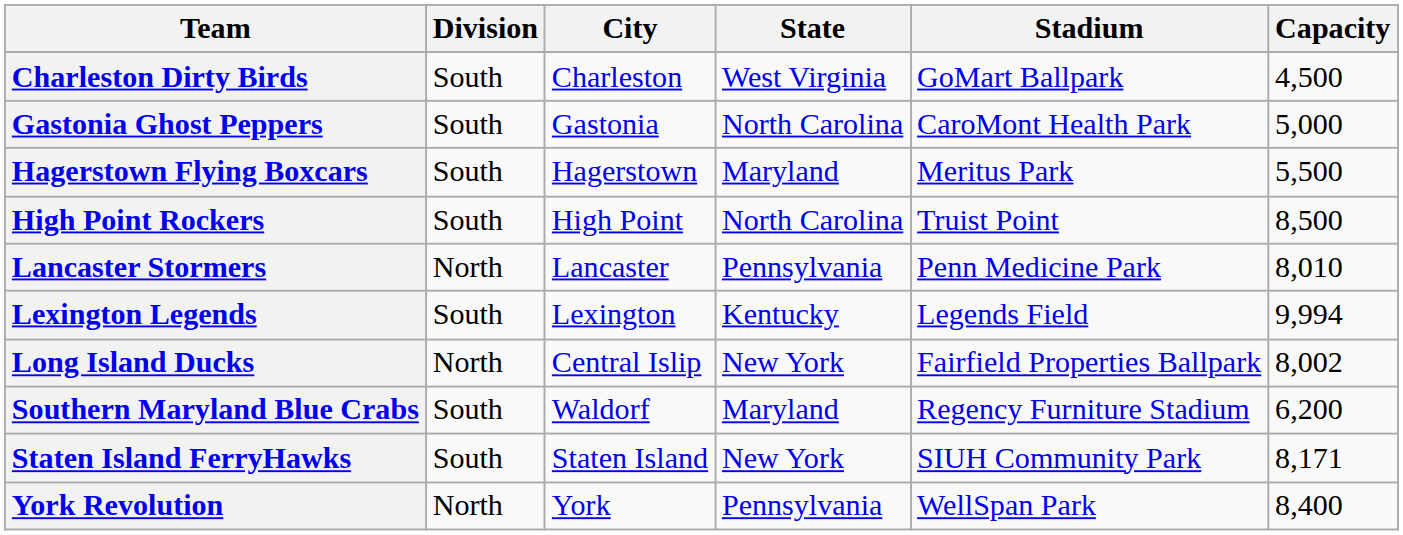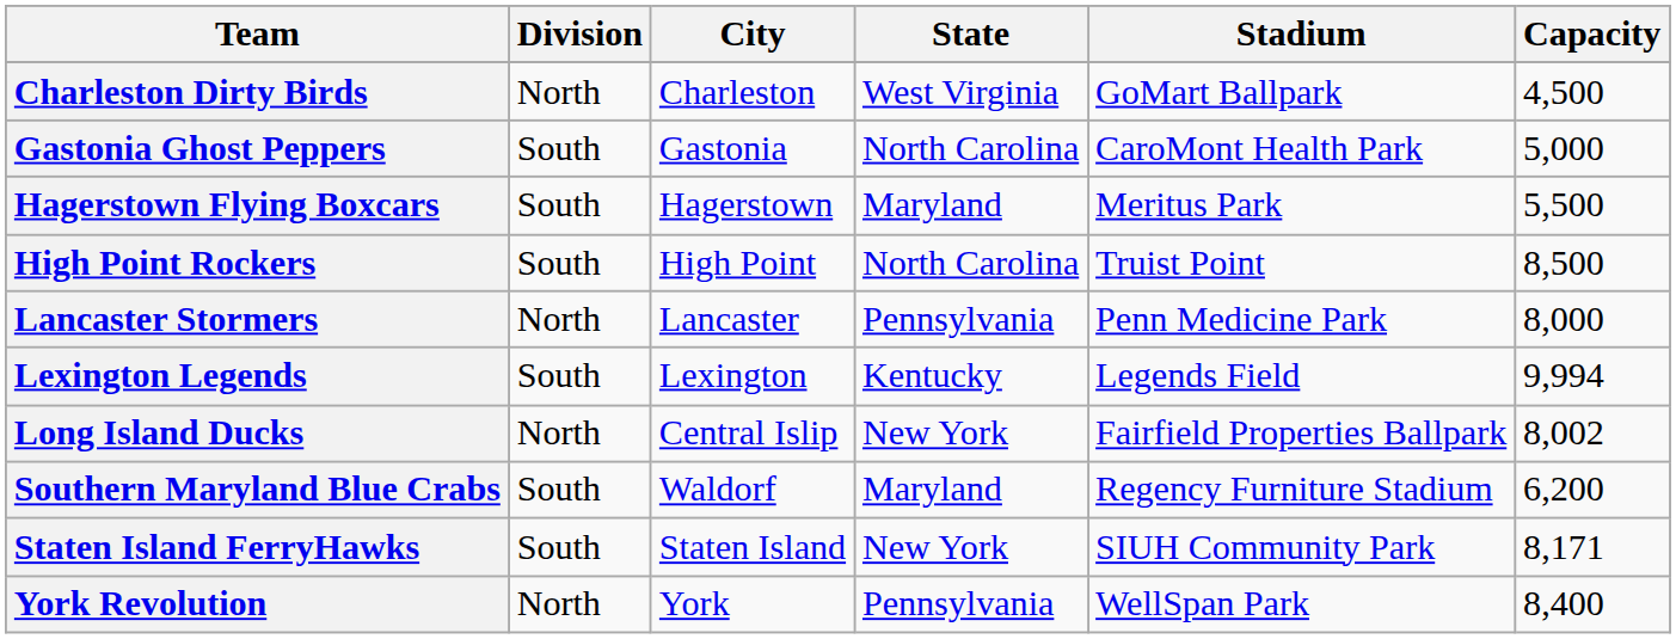Charleston Dirty Birds | Division: South -> North
Lancaster Stormers | Capacity: 8,010 -> 8,000
